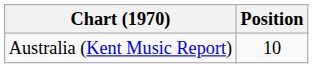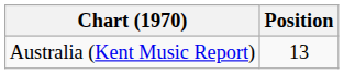Australia (Kent Music Report) | Position: 10 -> 13
